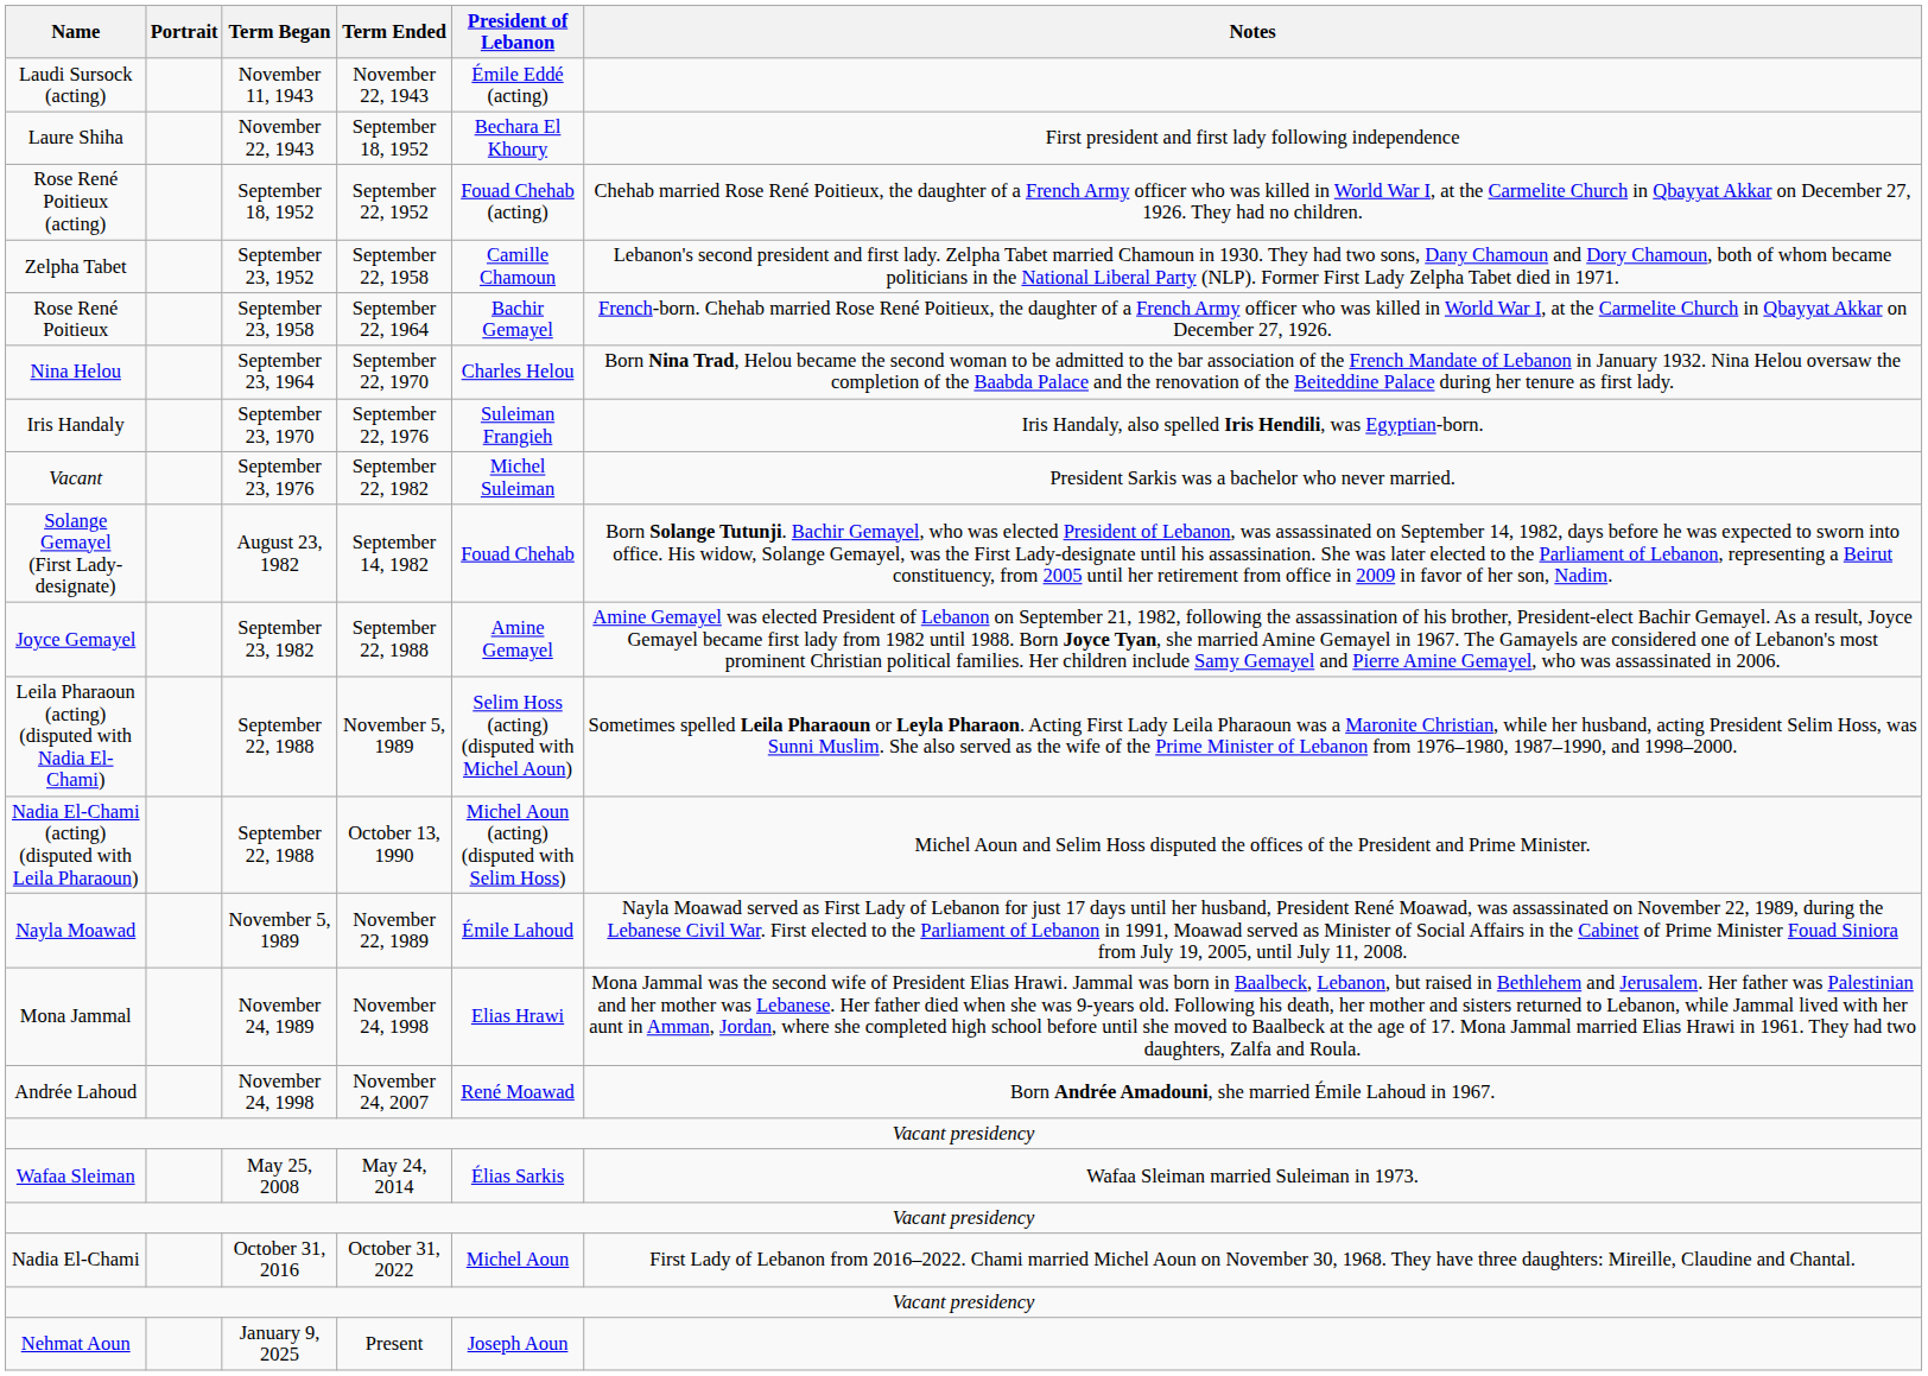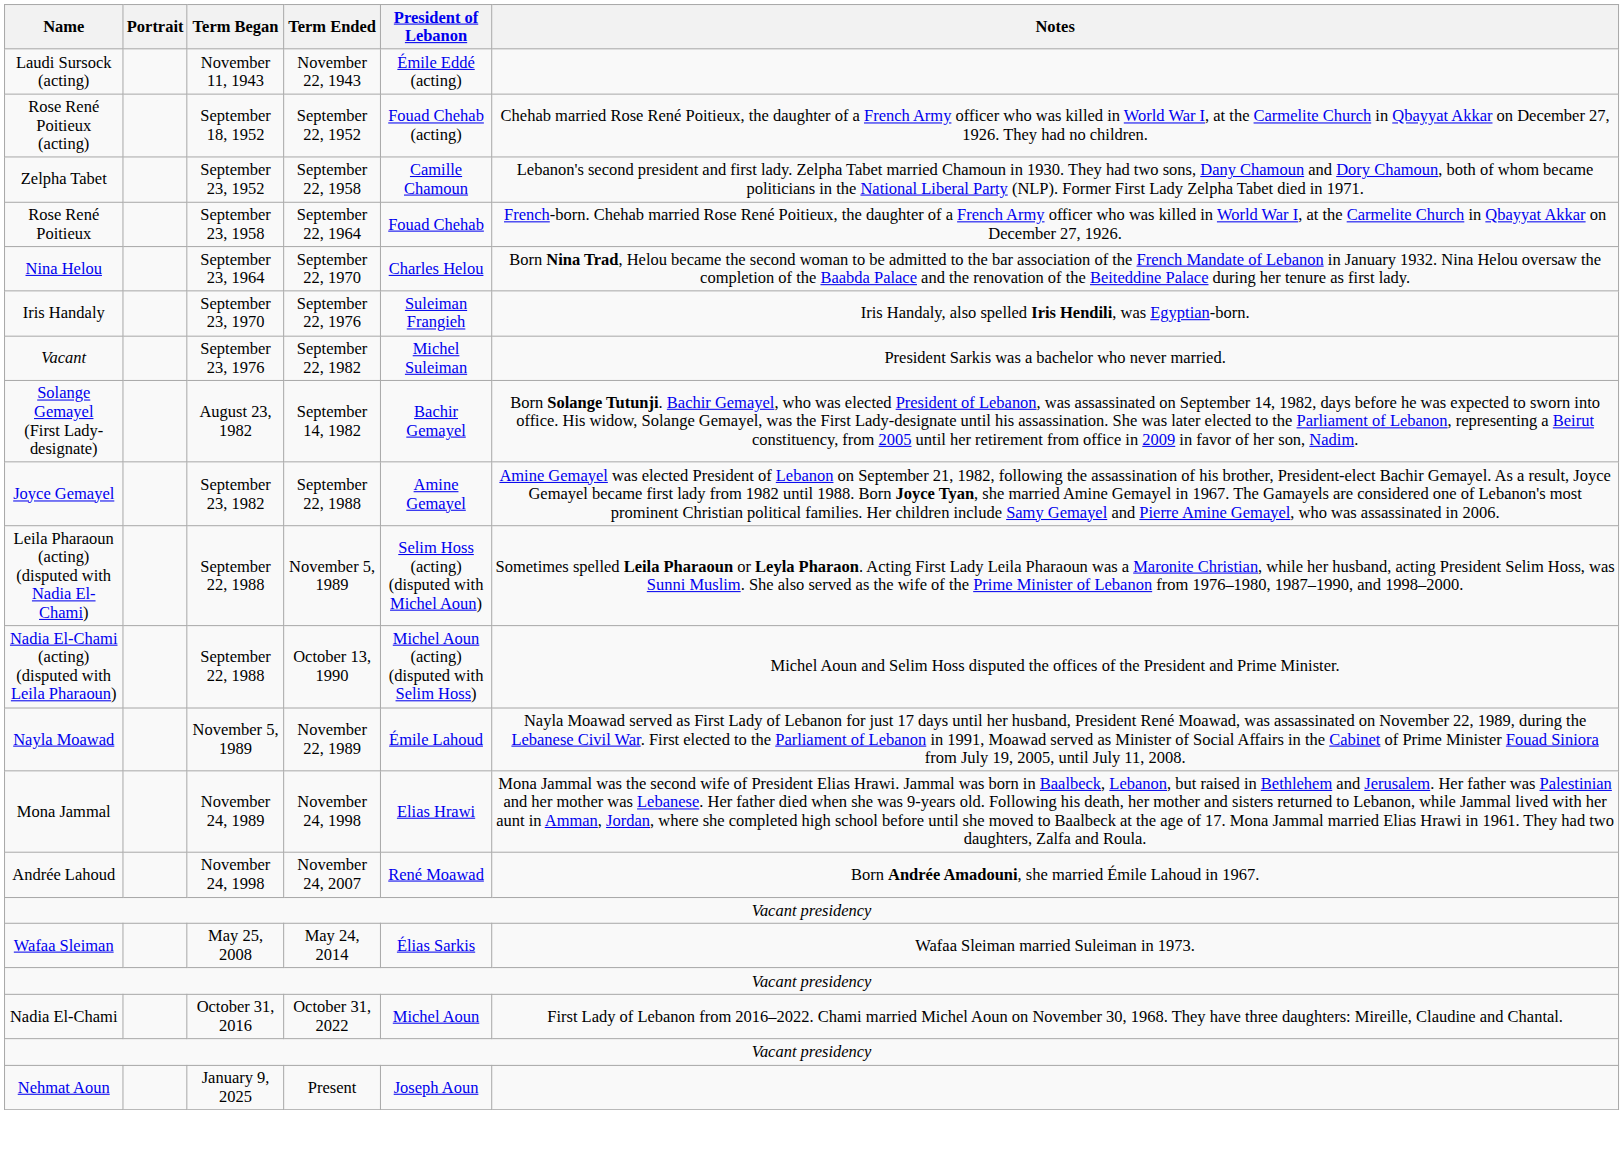- row: Laure Shiha | November 22, 1943 | September 18, 1952 | Bechara El Khoury | First president and first lady following independence
Rose René Poitieux | President of Lebanon: Bachir Gemayel -> Fouad Chehab
Solange Gemayel (First Lady-designate) | President of Lebanon: Fouad Chehab -> Bachir Gemayel
